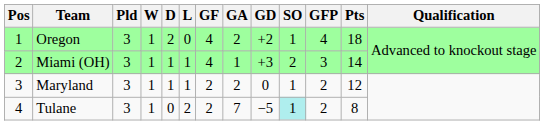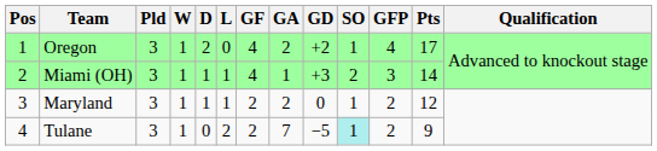Oregon | Pts: 18 -> 17
Tulane | Pts: 8 -> 9
